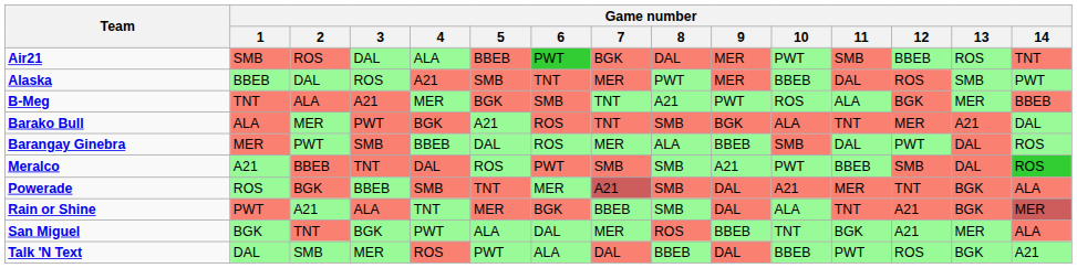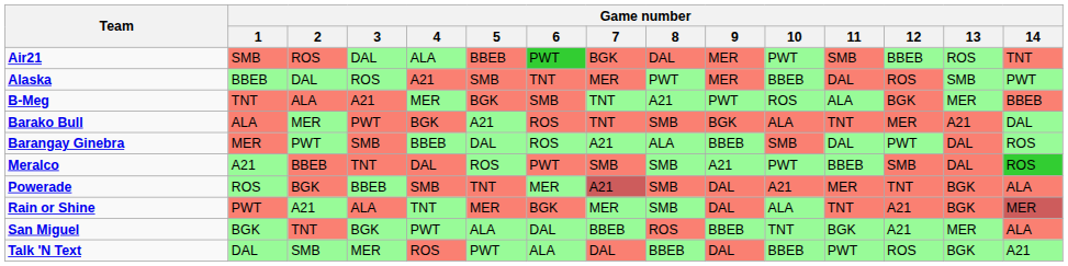Barangay Ginebra | Game number / 7: MER -> A21
Rain or Shine | Game number / 7: BBEB -> MER
San Miguel | Game number / 7: MER -> BBEB
